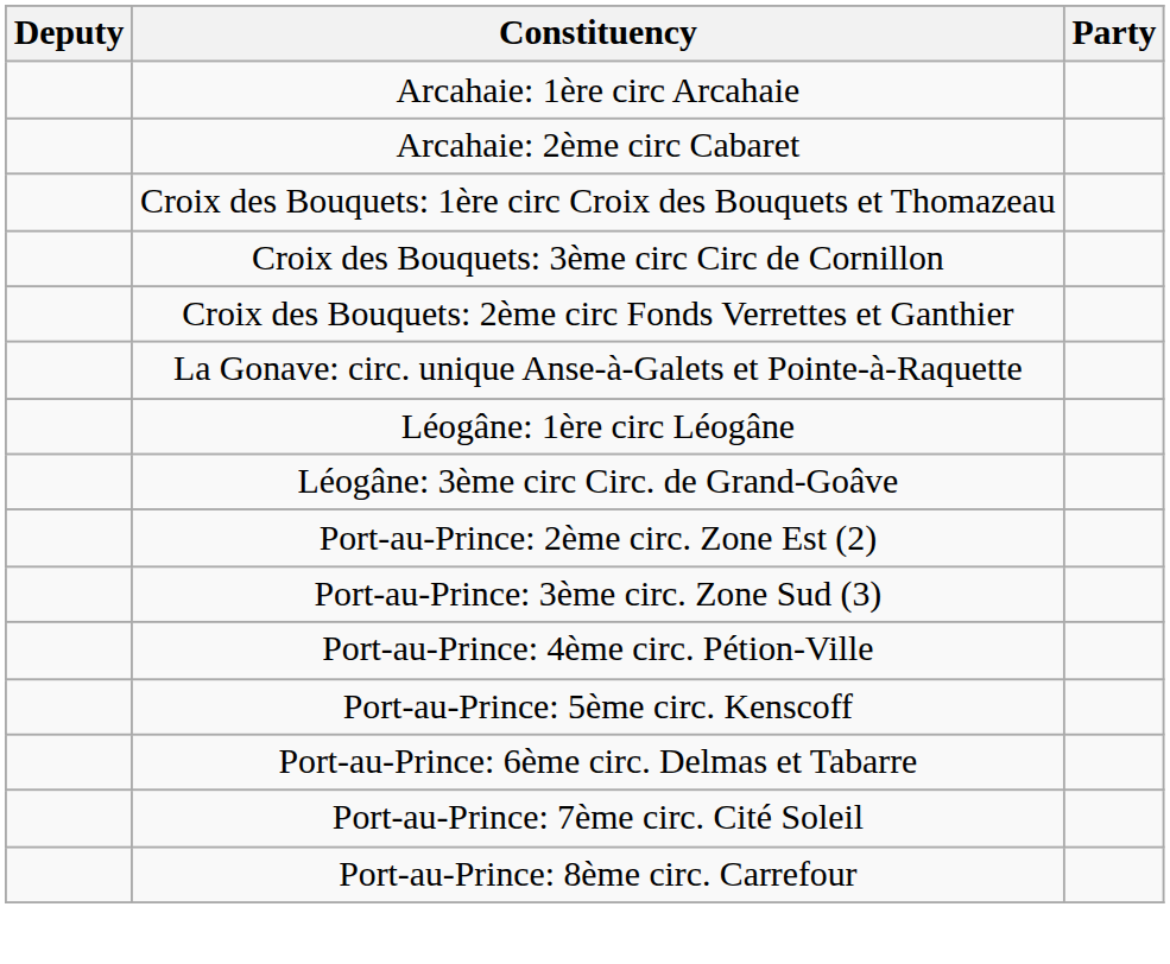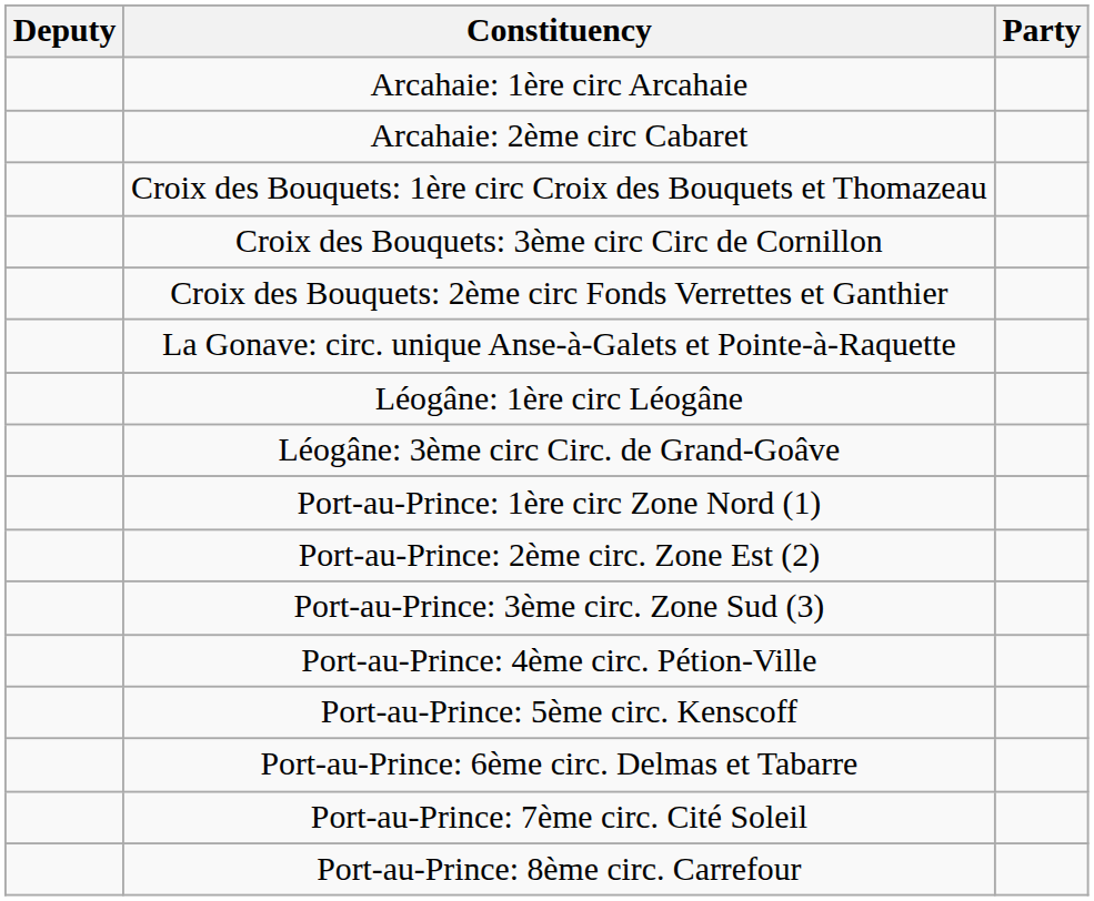+ row: Port-au-Prince: 1ère circ Zone Nord (1)
